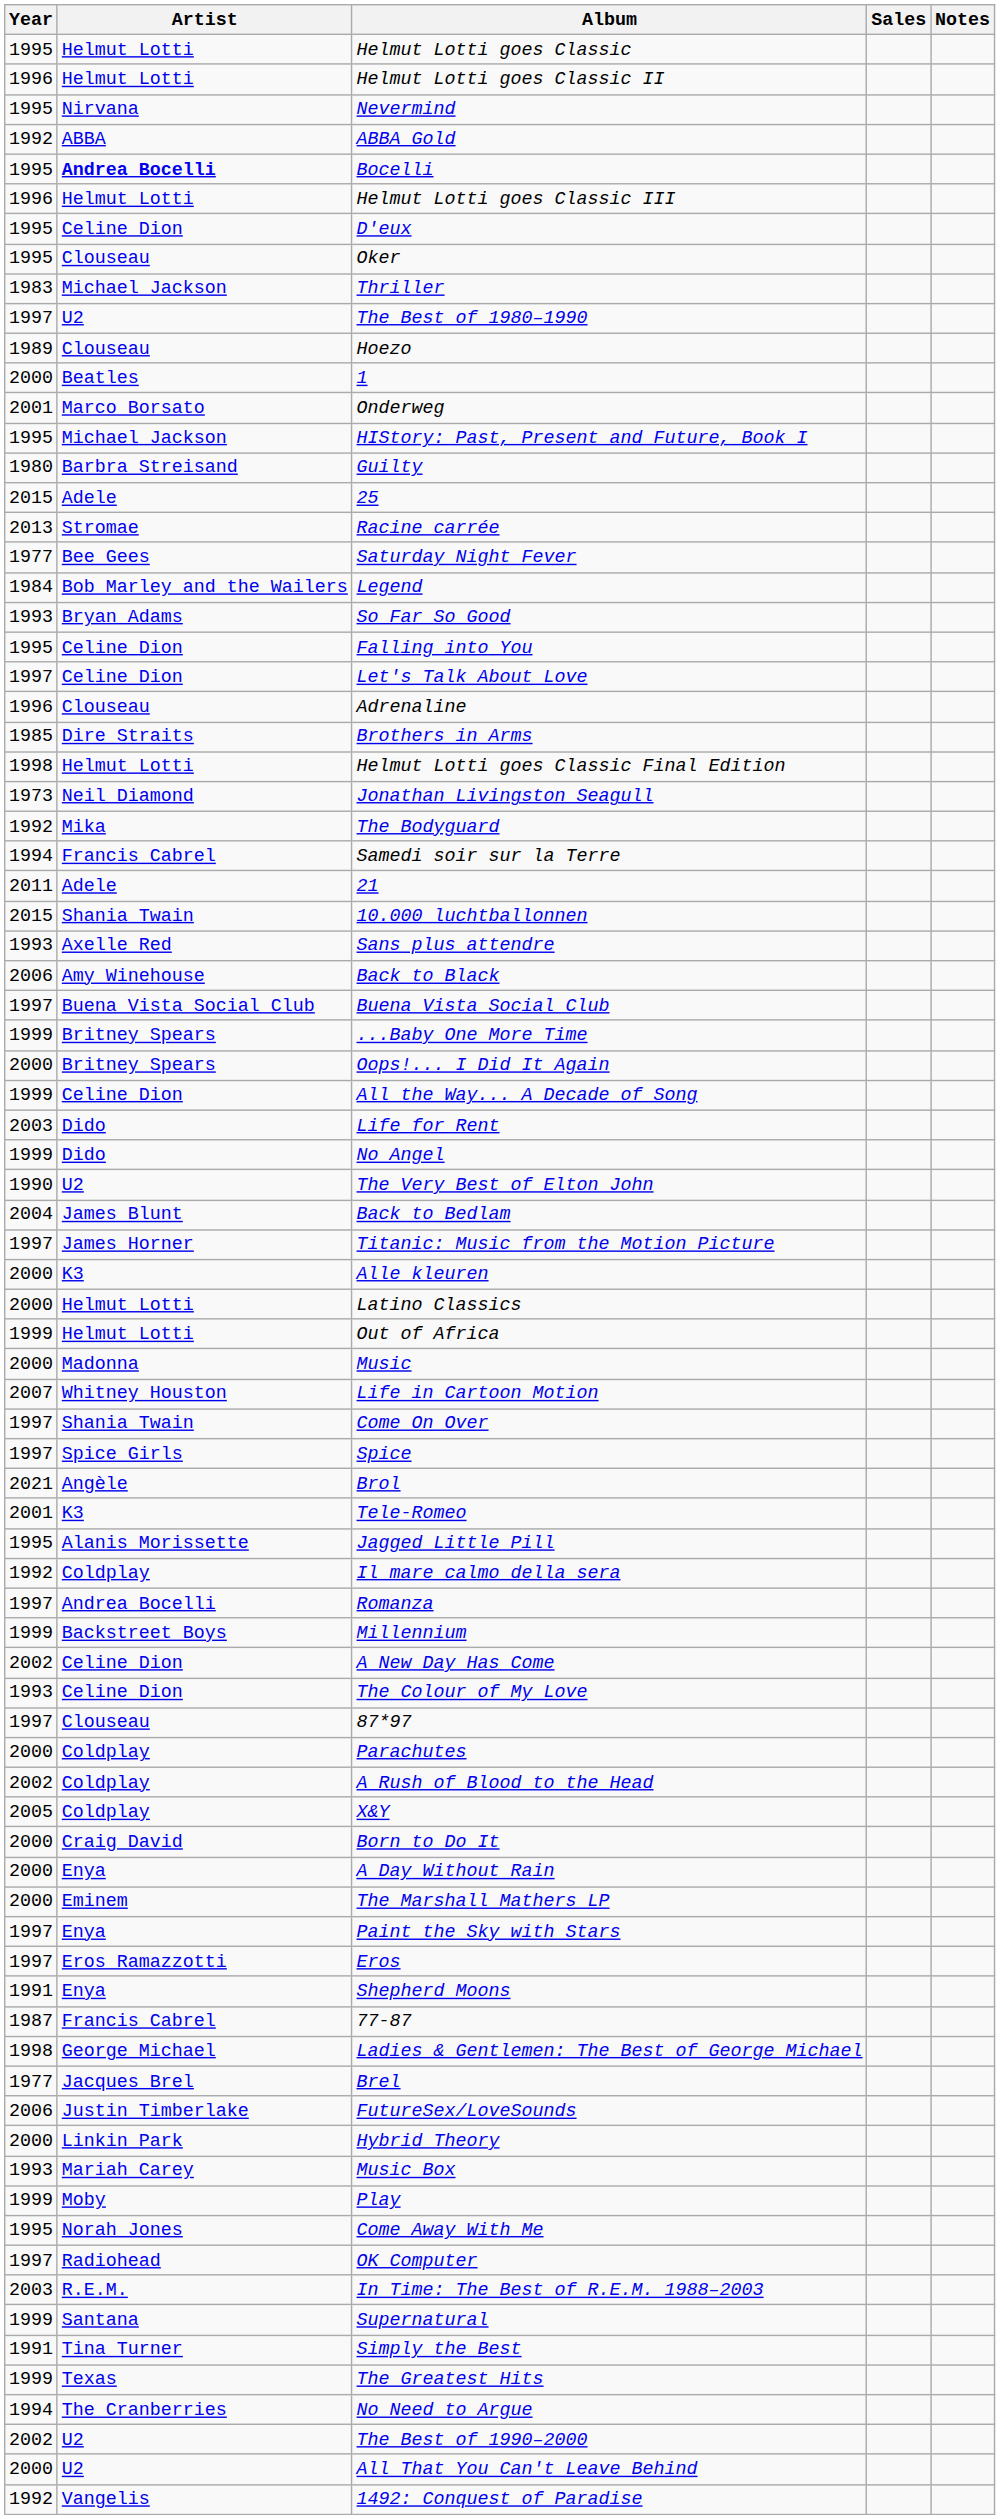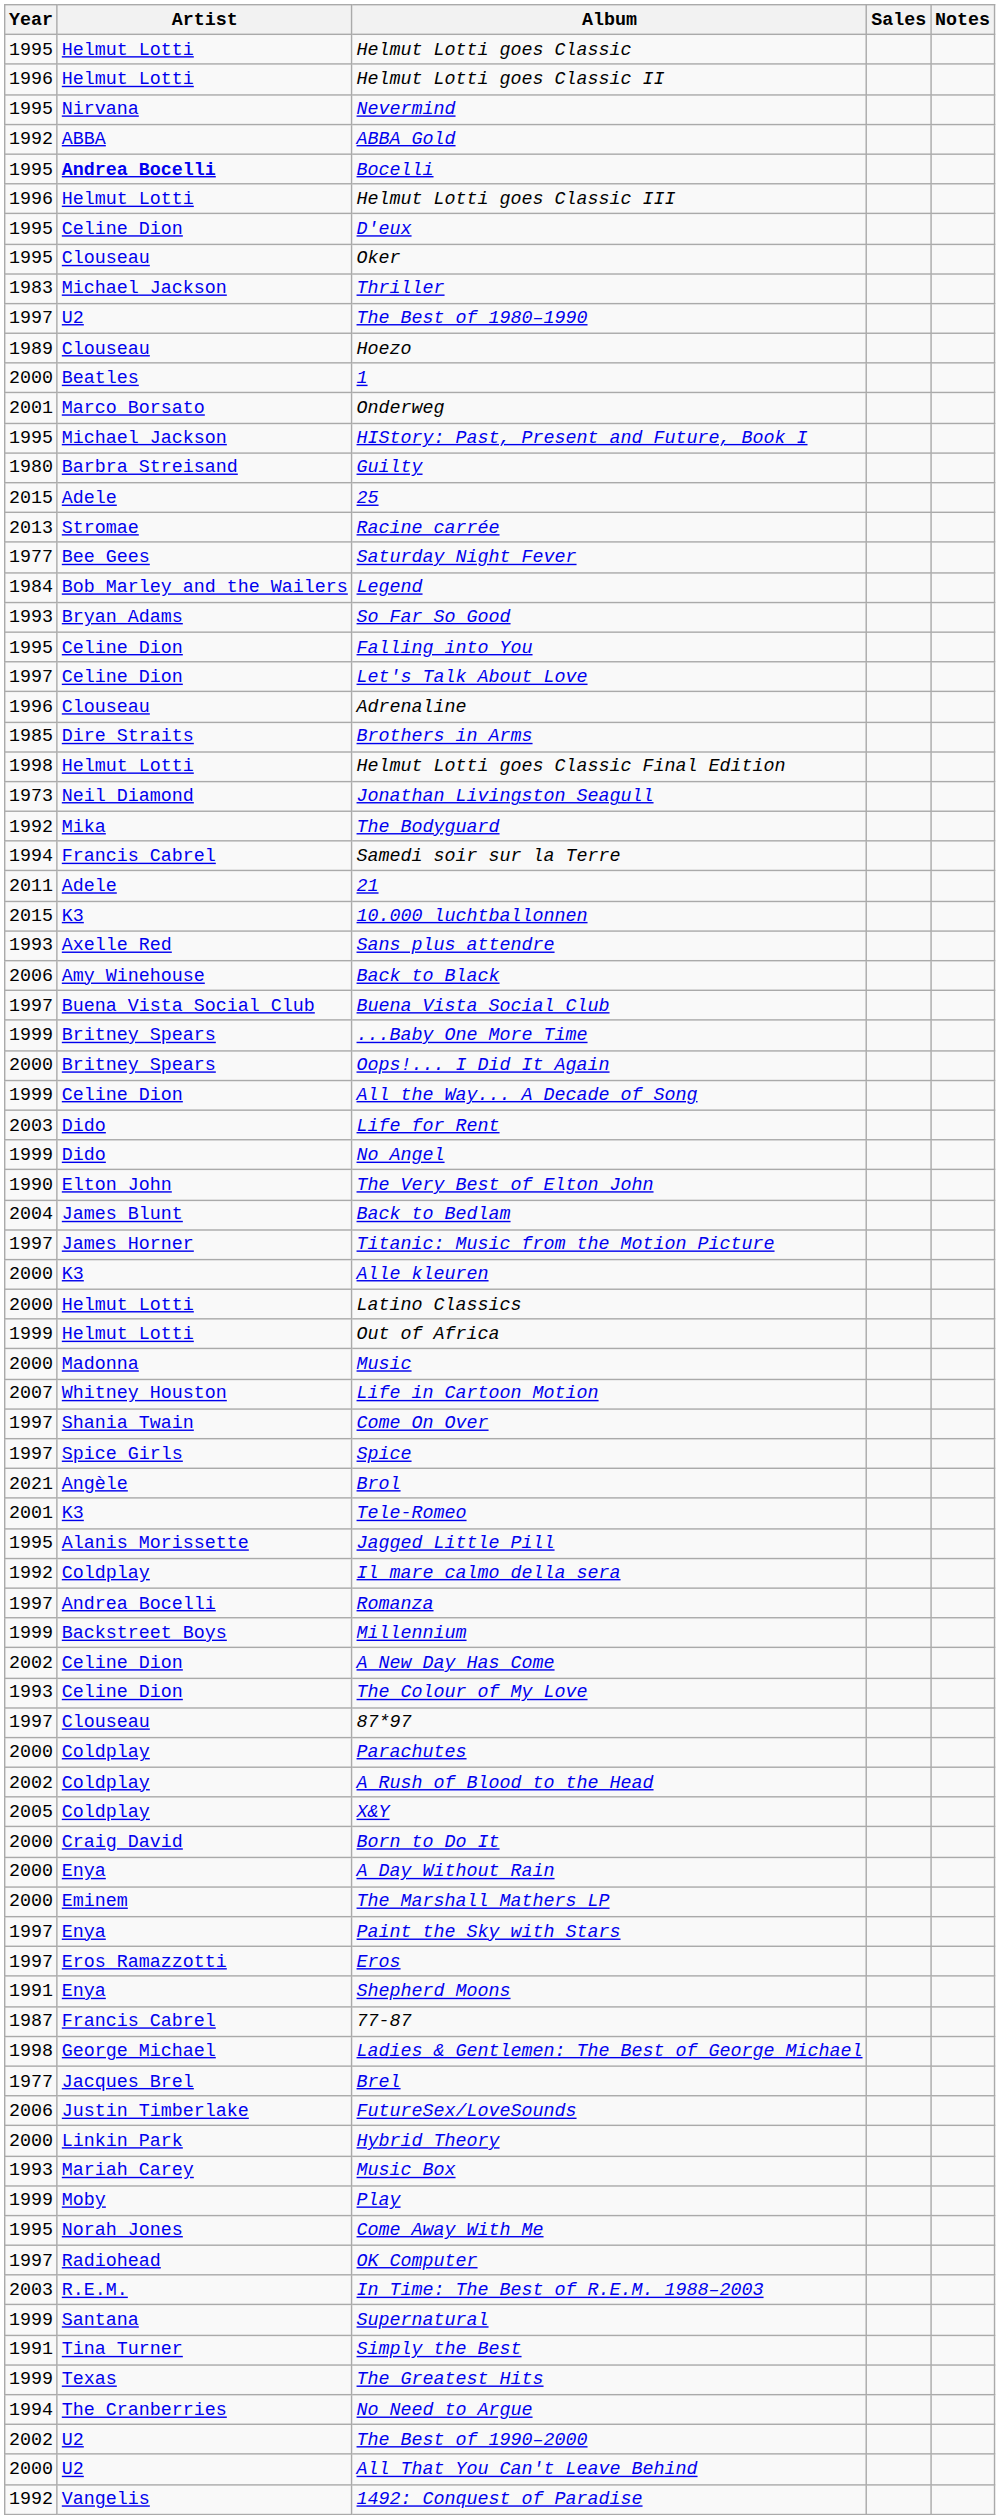10.000 luchtballonnen | Artist: Shania Twain -> K3
The Very Best of Elton John | Artist: U2 -> Elton John
